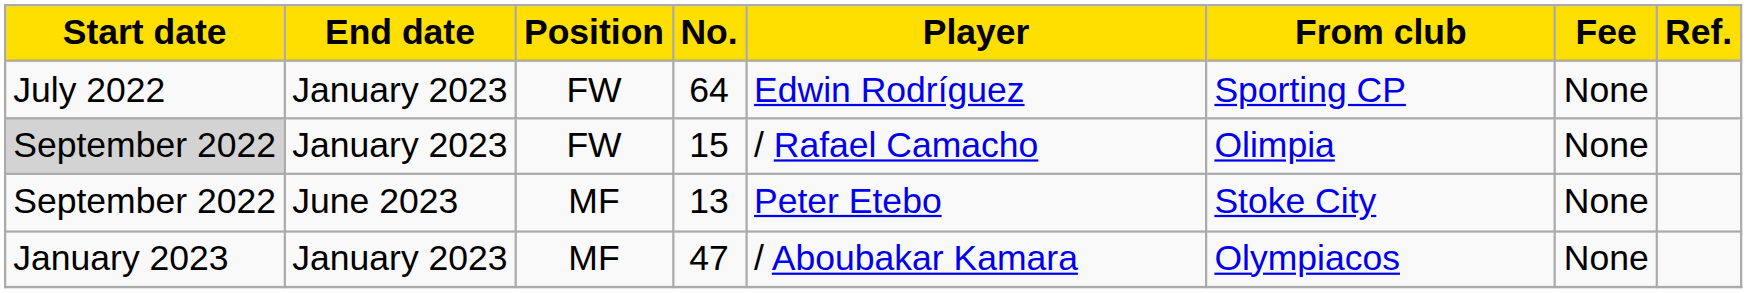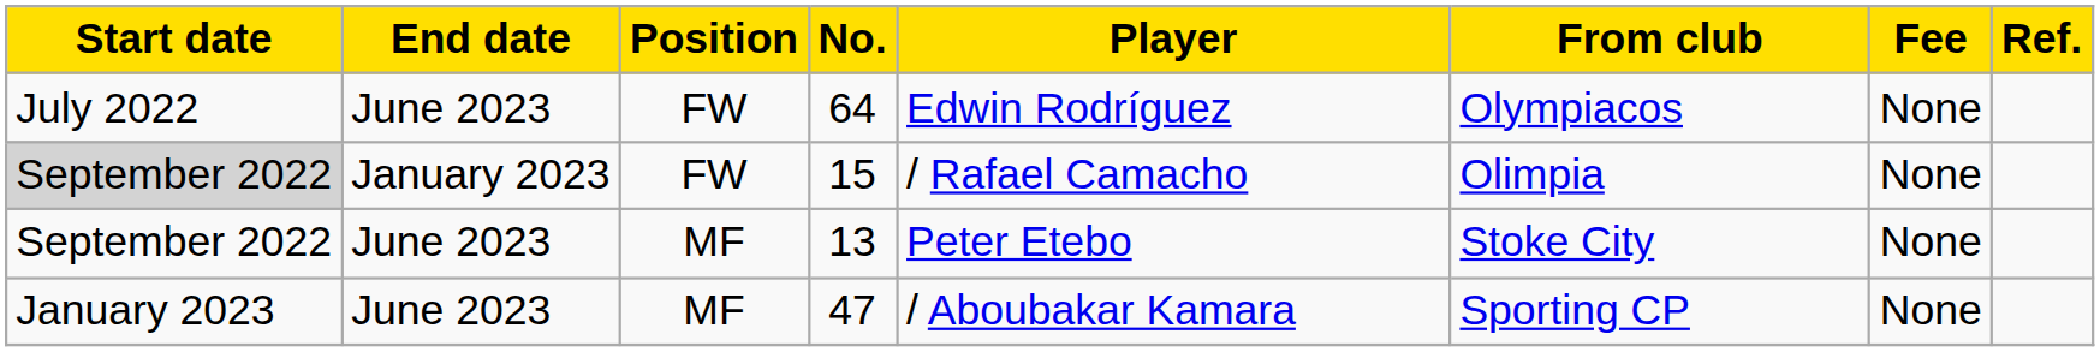64 | End date: January 2023 -> June 2023
64 | From club: Sporting CP -> Olympiacos
47 | End date: January 2023 -> June 2023
47 | From club: Olympiacos -> Sporting CP
